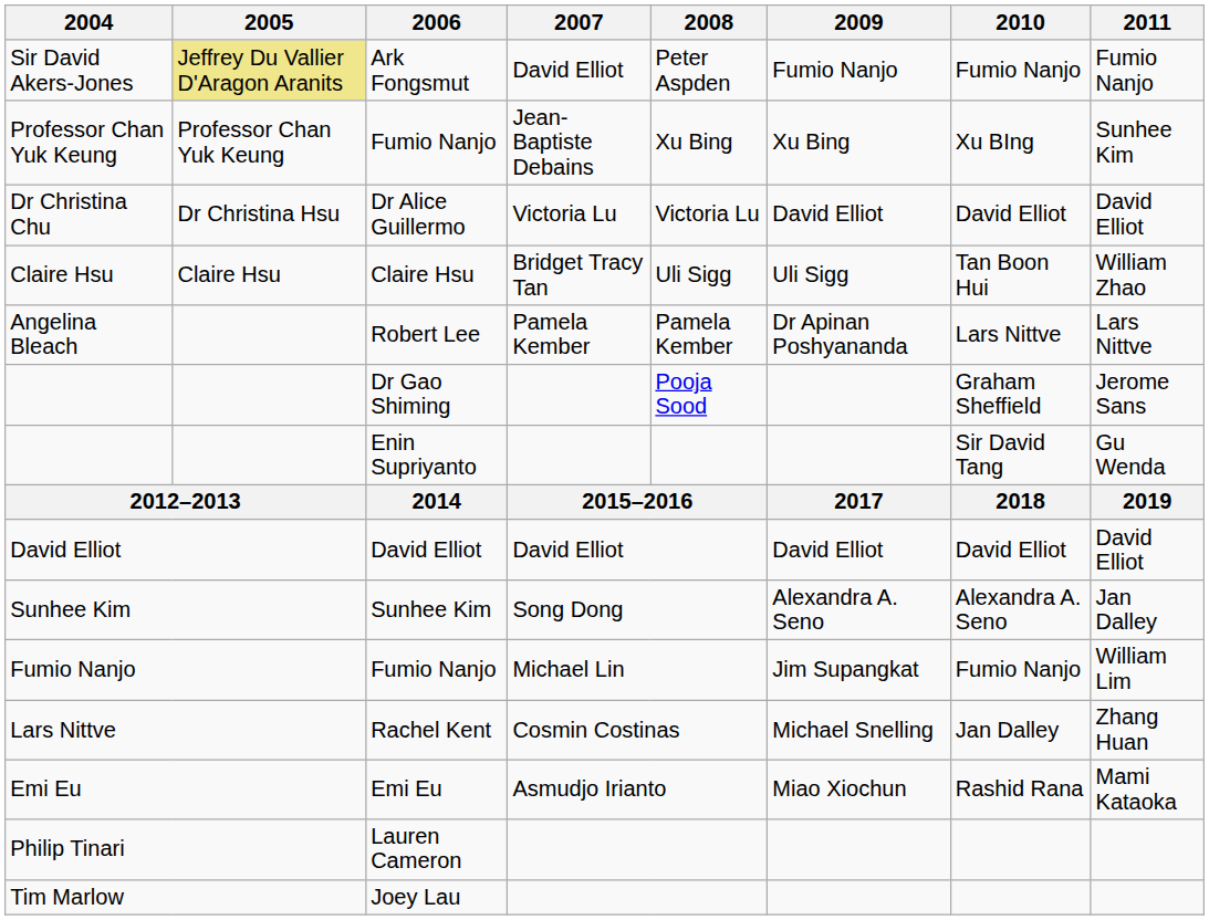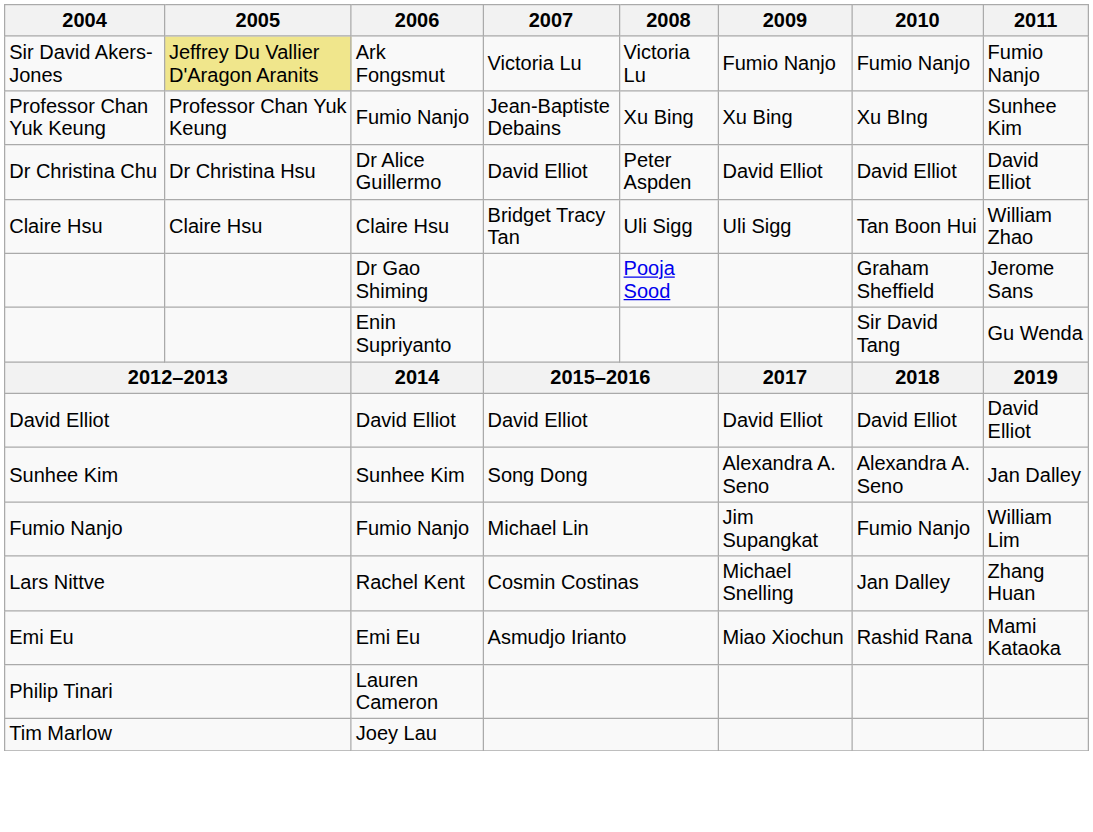Sir David Akers-Jones | 2007: David Elliot -> Victoria Lu
Sir David Akers-Jones | 2008: Peter Aspden -> Victoria Lu
Dr Christina Chu | 2007: Victoria Lu -> David Elliot
Dr Christina Chu | 2008: Victoria Lu -> Peter Aspden
- row: Angelina Bleach | Robert Lee | Pamela Kember | Pamela Kember | Dr Apinan Poshyananda | Lars Nittve | Lars Nittve
